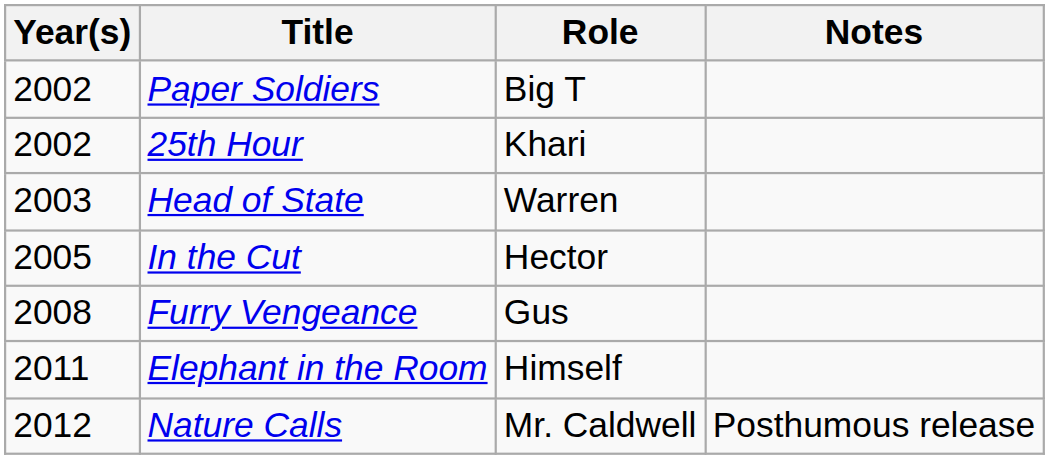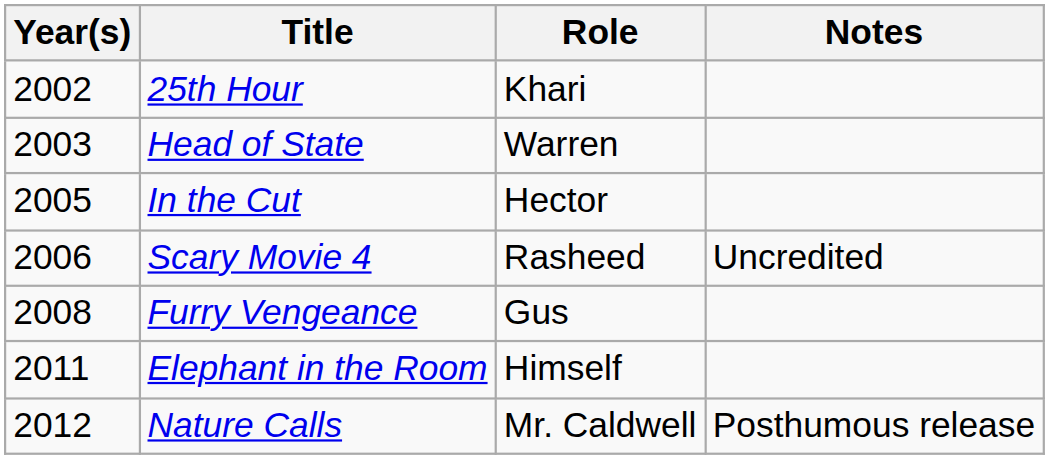- row: 2002 | Paper Soldiers | Big T
+ row: 2006 | Scary Movie 4 | Rasheed | Uncredited
